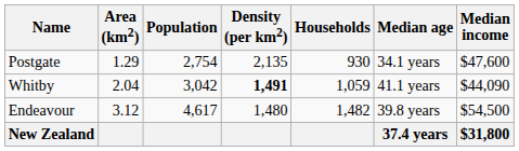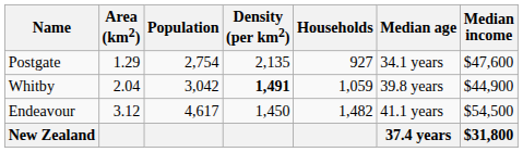Postgate | Households: 930 -> 927
Whitby | Median age: 41.1 years -> 39.8 years
Whitby | Median income: $44,090 -> $44,900
Endeavour | Density (per km2): 1,480 -> 1,450
Endeavour | Median age: 39.8 years -> 41.1 years
